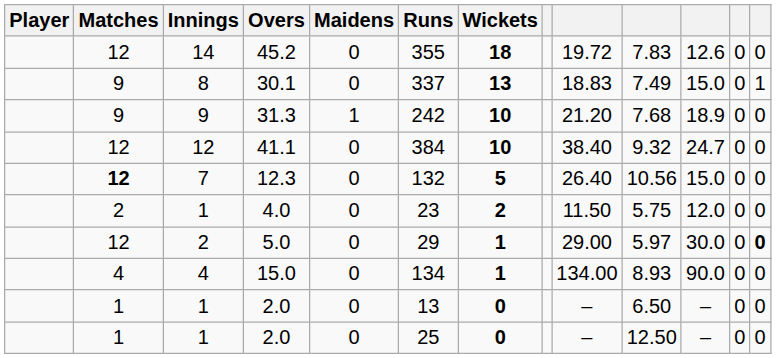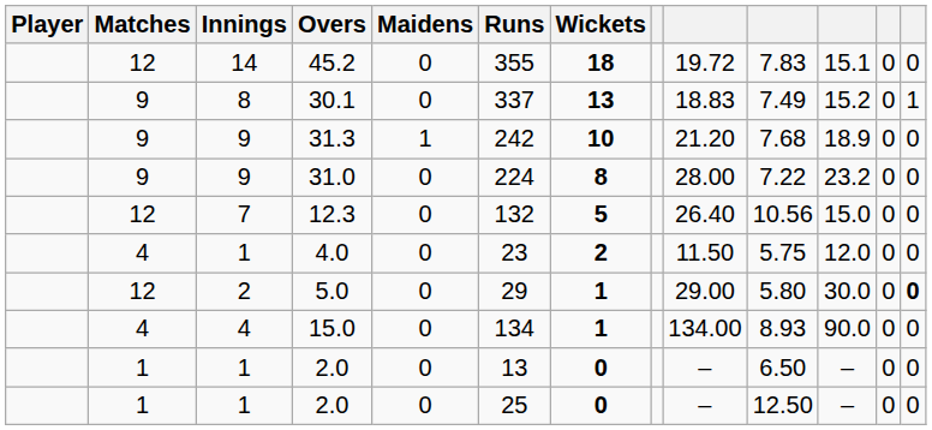45.2 | column 11: 12.6 -> 15.1
30.1 | column 11: 15.0 -> 15.2
- row: 12 | 12 | 41.1 | 0 | 384 | 10 | 38.40 | 9.32 | 24.7 | 0 | 0
+ row: 9 | 9 | 31.0 | 0 | 224 | 8 | 28.00 | 7.22 | 23.2 | 0 | 0
12.3 | Matches: bold -> normal
4.0 | Matches: 2 -> 4
5.0 | column 10: 5.97 -> 5.80
